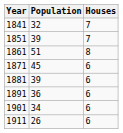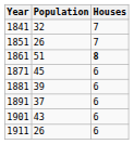1851 | Population: 39 -> 26
1861 | Houses: normal -> bold
1891 | Population: 36 -> 37
1901 | Population: 34 -> 43
